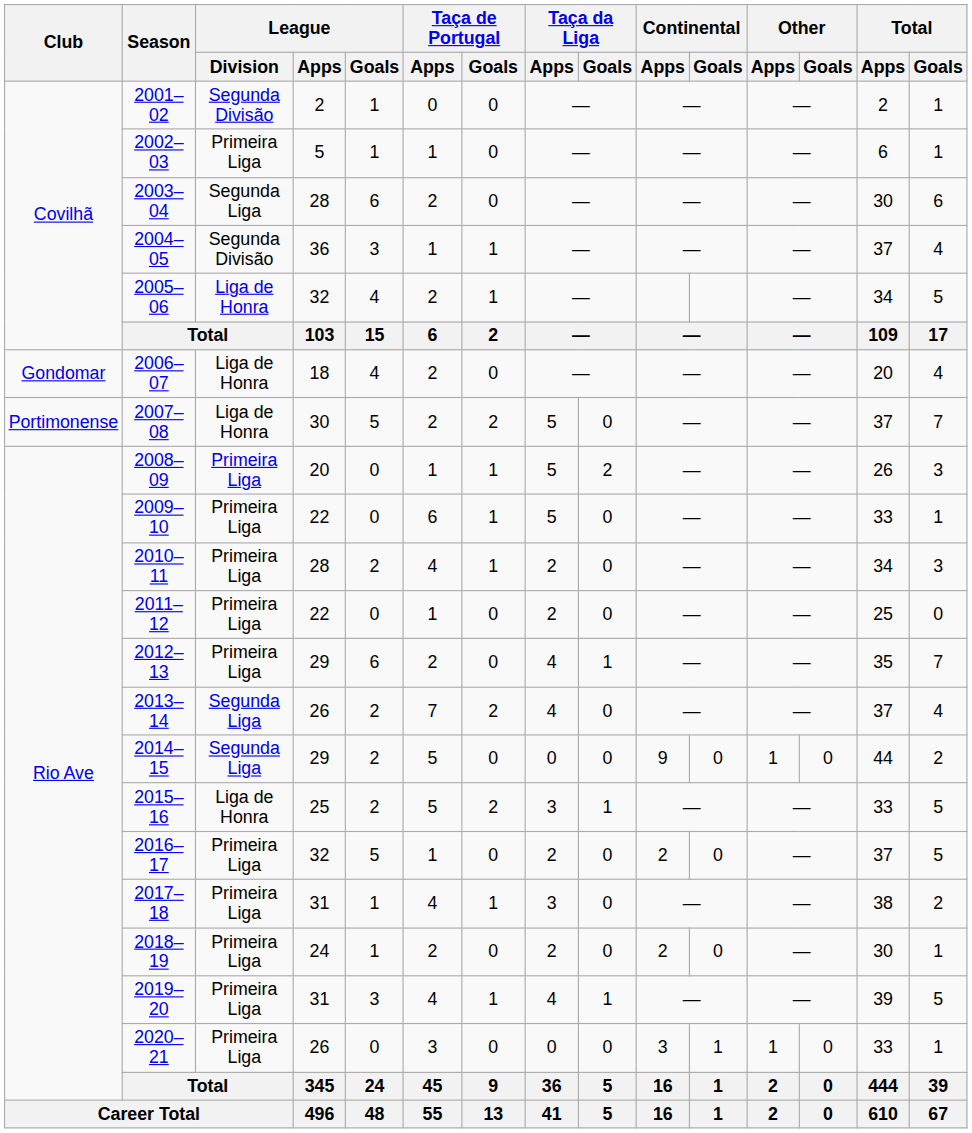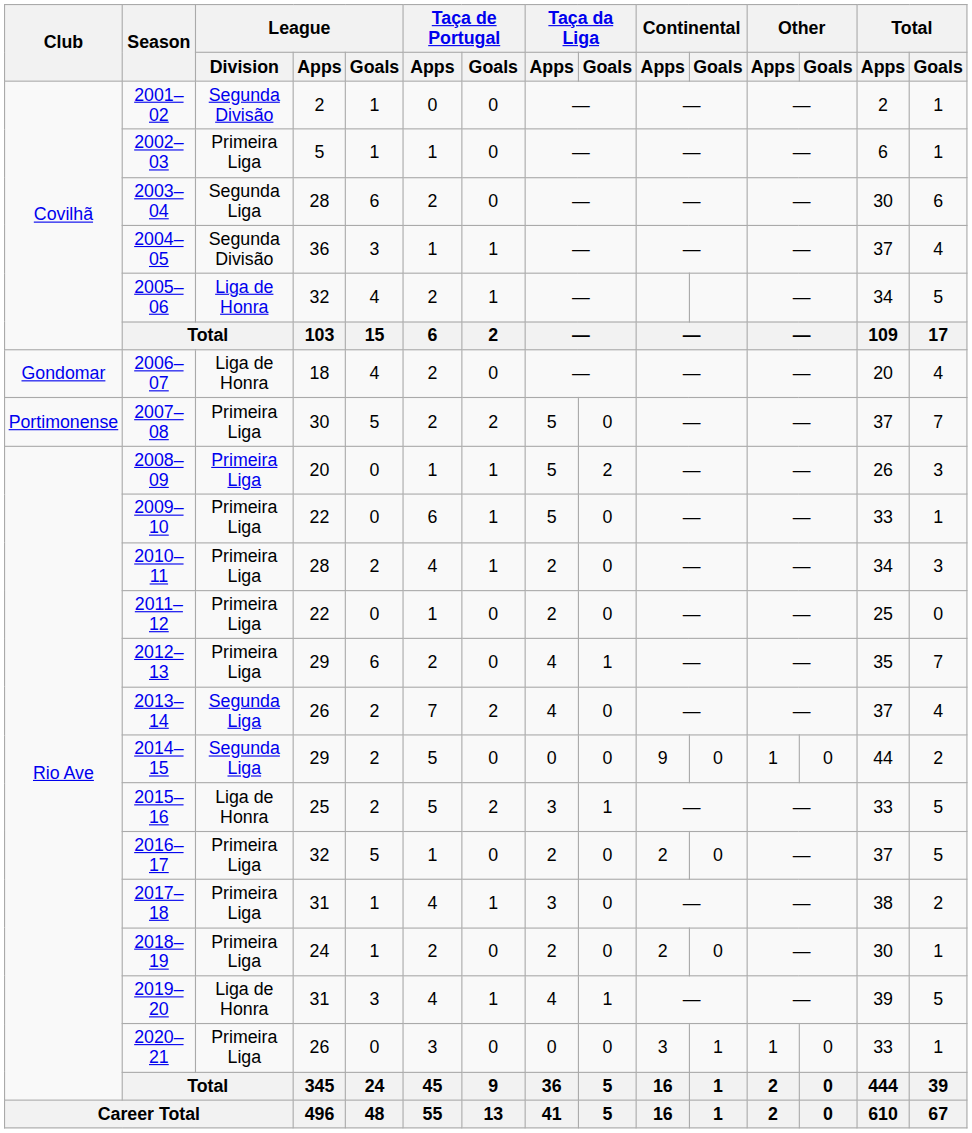2007–08 | League / Division: Liga de Honra -> Primeira Liga
2019–20 | League / Division: Primeira Liga -> Liga de Honra
